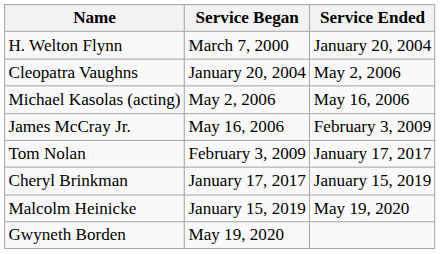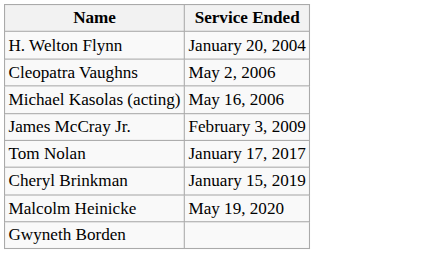- column: Service Began | March 7, 2000 | January 20, 2004 | May 2, 2006 | May 16, 2006 | February 3, 2009 | January 17, 2017 | January 15, 2019 | May 19, 2020
